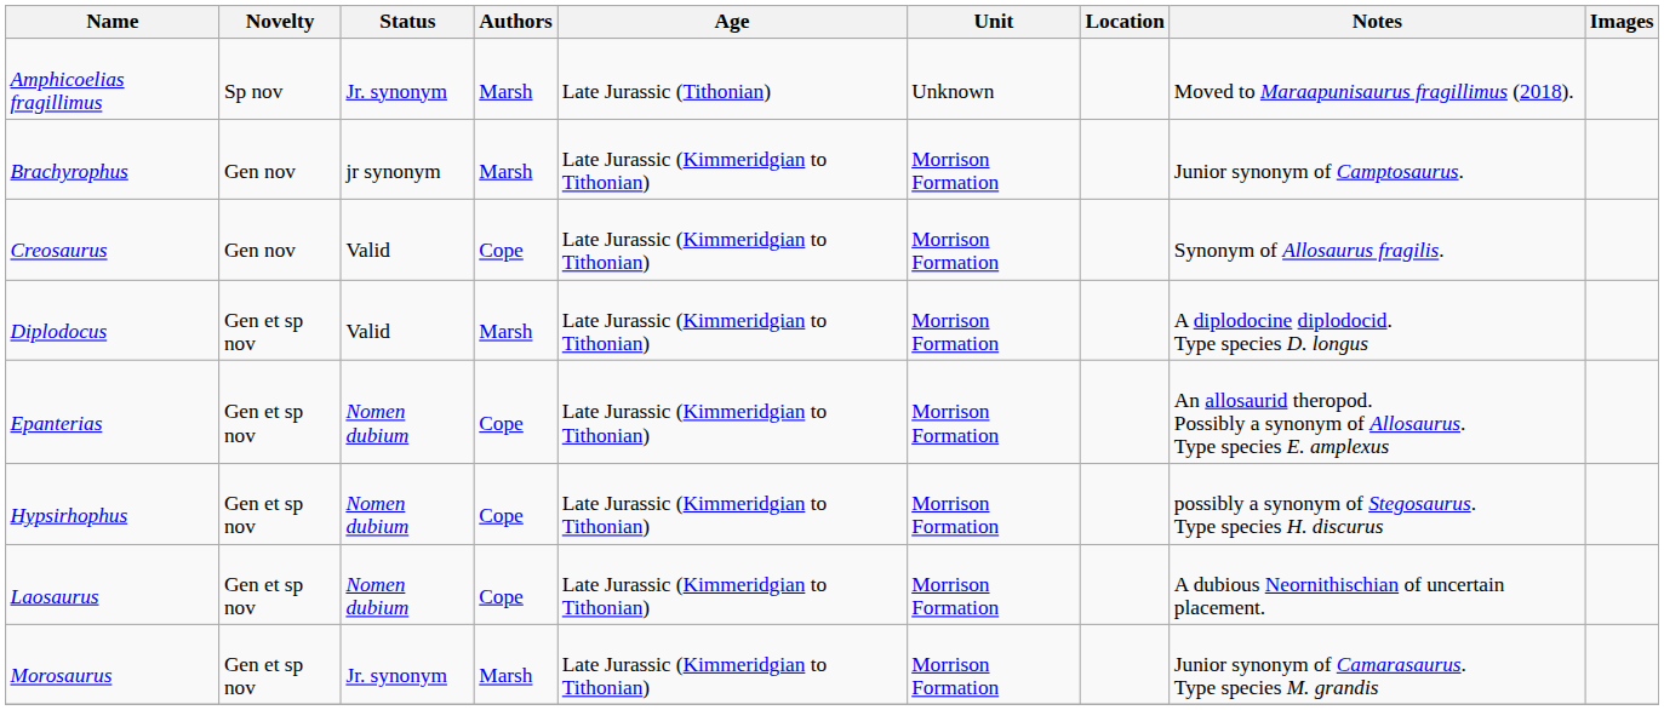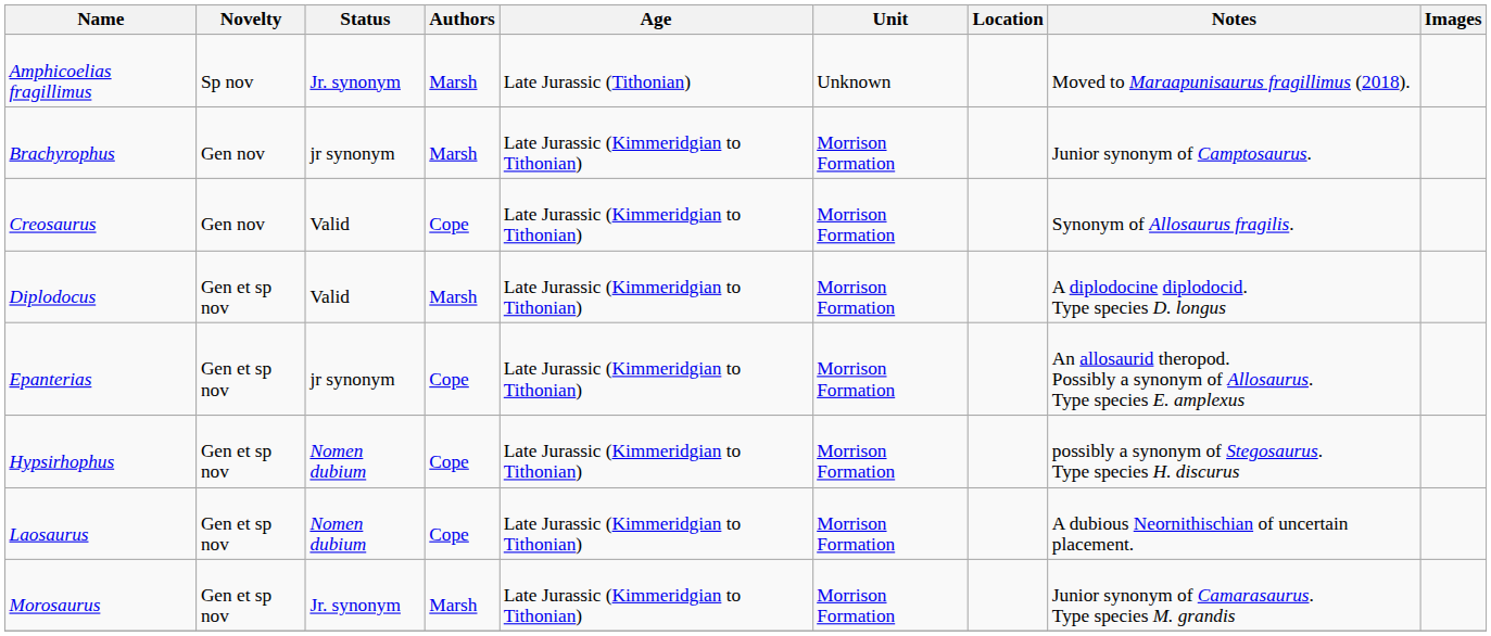Epanterias | Status: Nomen dubium -> jr synonym
